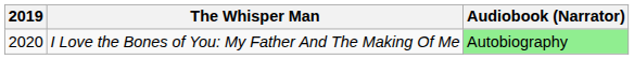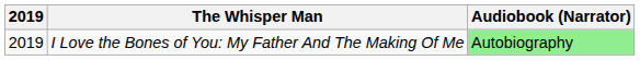I Love the Bones of You: My Father And The Making Of Me | 2019: 2020 -> 2019
